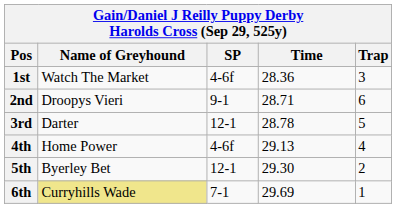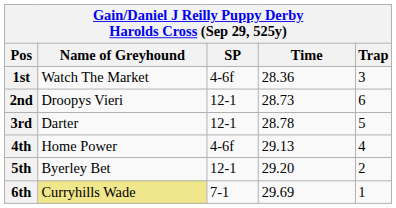2nd | SP: 9-1 -> 12-1
2nd | Time: 28.71 -> 28.73
5th | Time: 29.30 -> 29.20
